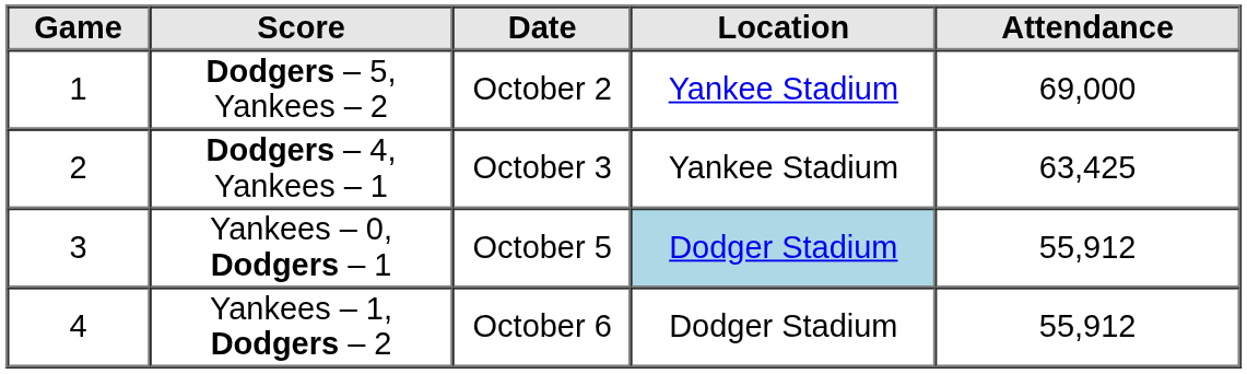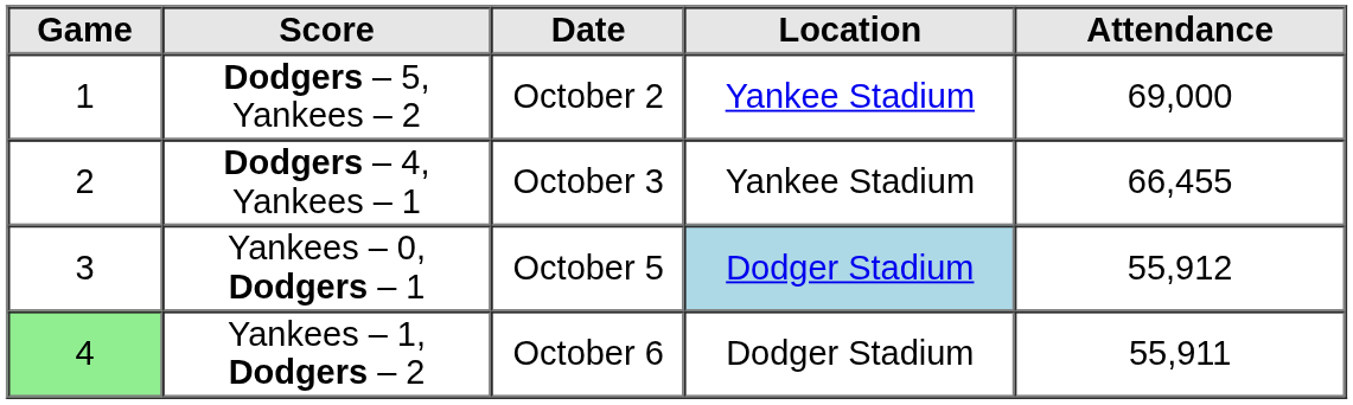Dodgers – 4, Yankees – 1 | Attendance: 63,425 -> 66,455
Yankees – 1, Dodgers – 2 | Game: no background -> lightgreen background
Yankees – 1, Dodgers – 2 | Attendance: 55,912 -> 55,911
